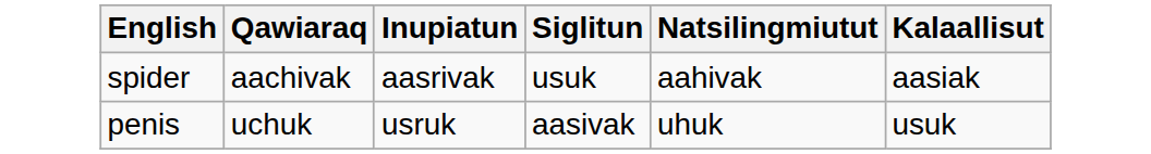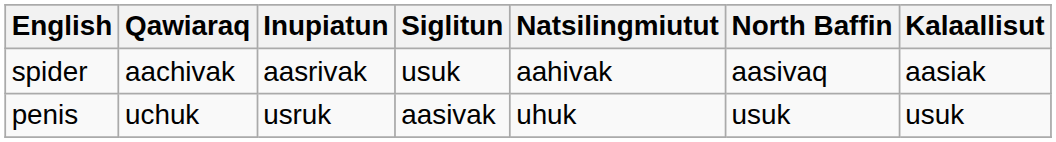+ column: North Baffin | aasivaq | usuk
